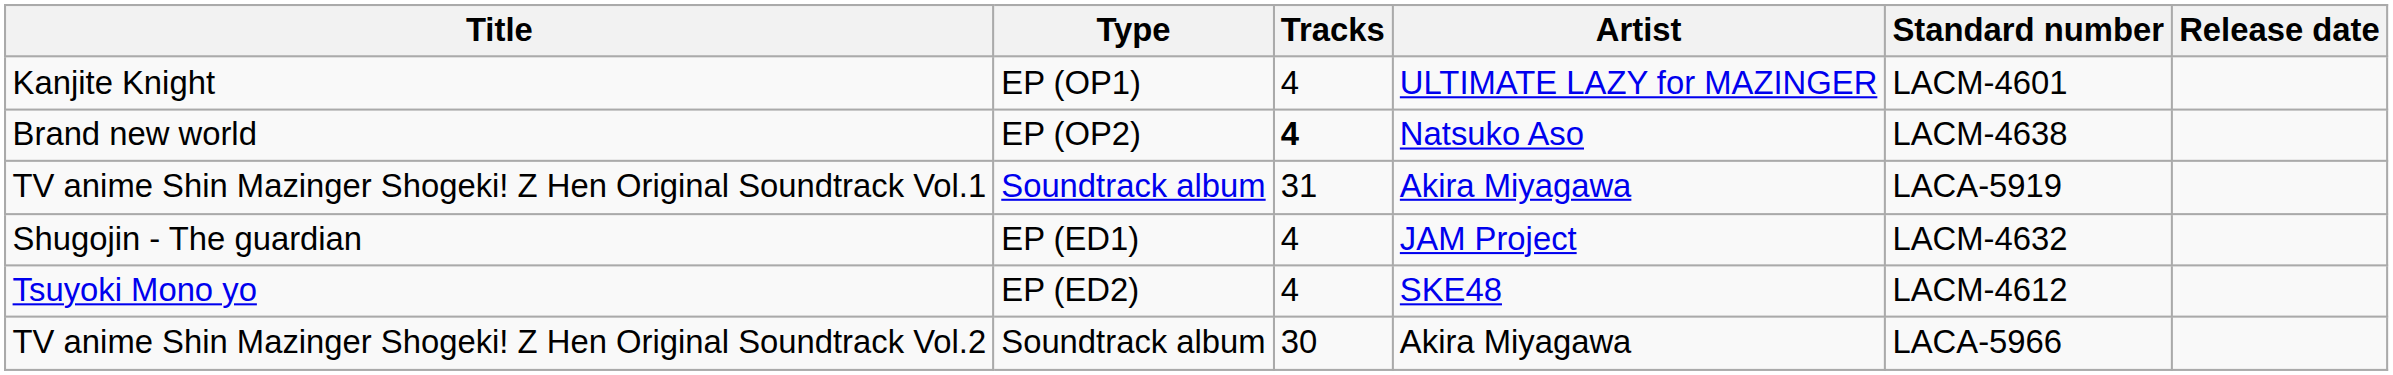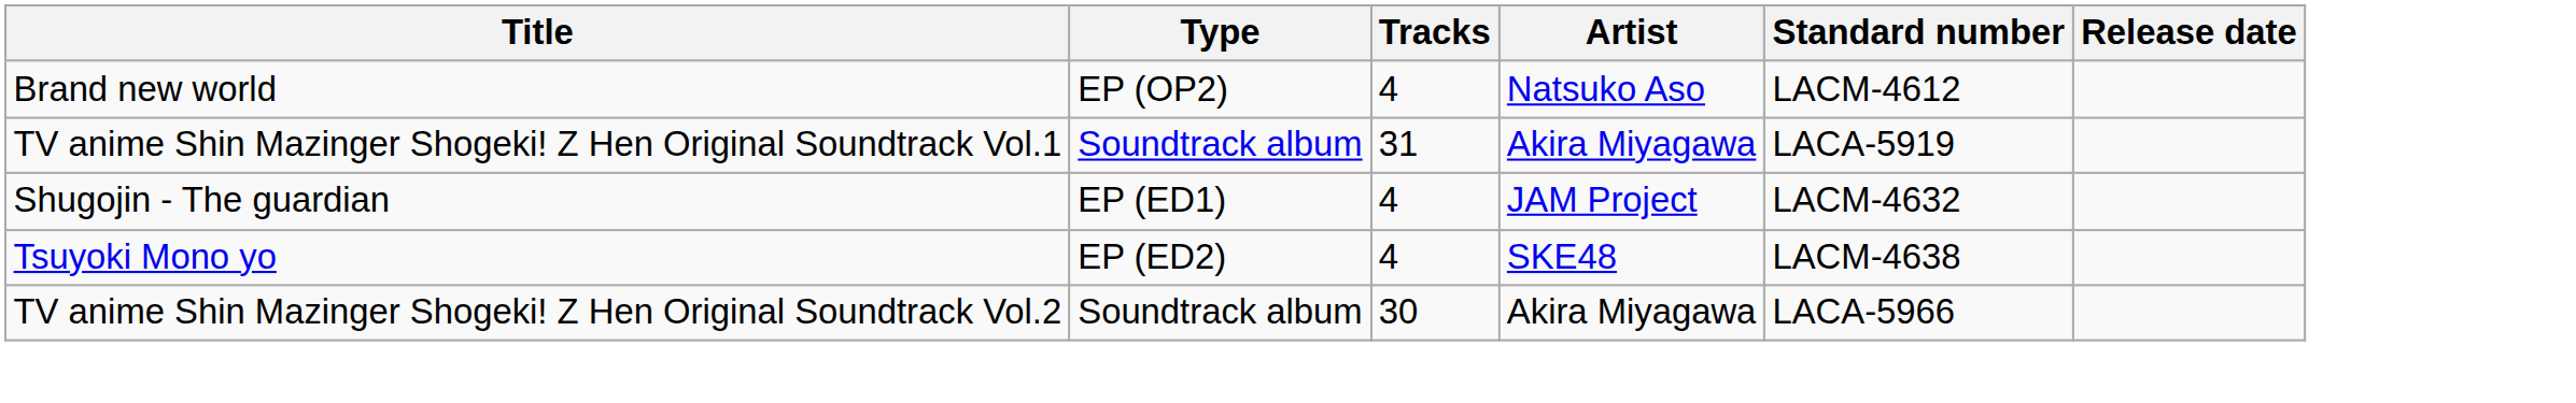- row: Kanjite Knight | EP (OP1) | 4 | ULTIMATE LAZY for MAZINGER | LACM-4601
Brand new world | Tracks: bold -> normal
Brand new world | Standard number: LACM-4638 -> LACM-4612
Tsuyoki Mono yo | Standard number: LACM-4612 -> LACM-4638
